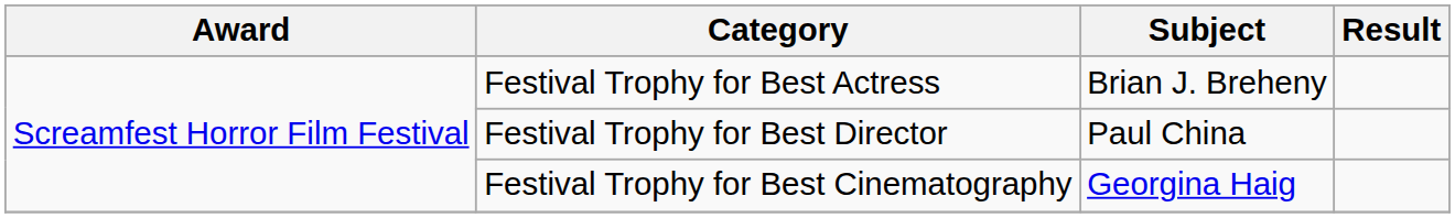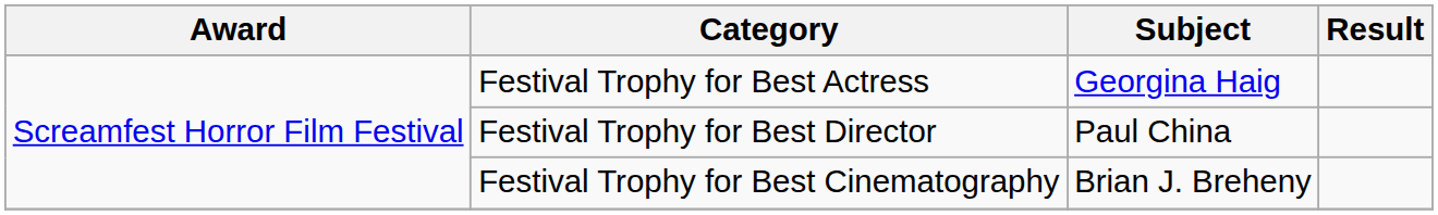Festival Trophy for Best Actress | Subject: Brian J. Breheny -> Georgina Haig
Festival Trophy for Best Cinematography | Subject: Georgina Haig -> Brian J. Breheny
